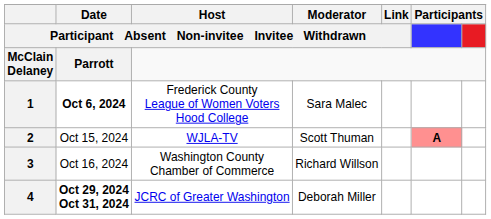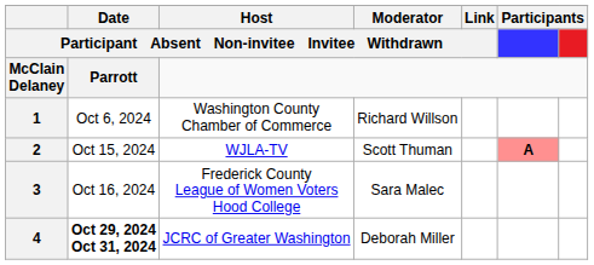1 | Date / Participant Absent Non-invitee Invitee Withdrawn: bold -> normal
1 | Host / Participant Absent Non-invitee Invitee Withdrawn: Frederick County League of Women Voters Hood College -> Washington County Chamber of Commerce
1 | Moderator / Participant Absent Non-invitee Invitee Withdrawn: Sara Malec -> Richard Willson
3 | Host / Participant Absent Non-invitee Invitee Withdrawn: Washington County Chamber of Commerce -> Frederick County League of Women Voters Hood College
3 | Moderator / Participant Absent Non-invitee Invitee Withdrawn: Richard Willson -> Sara Malec
